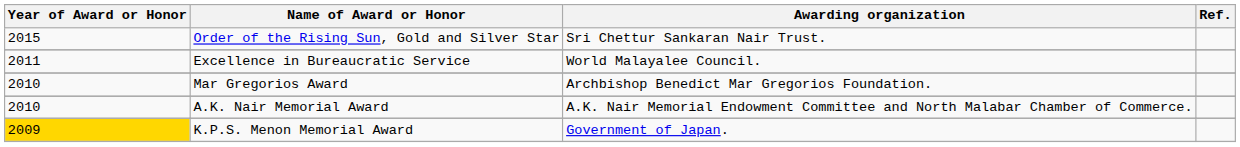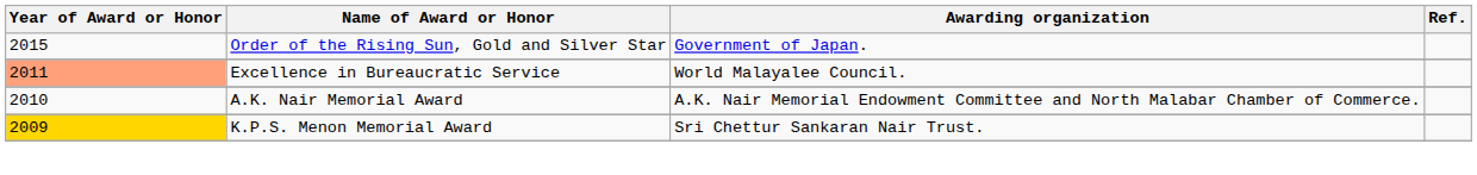Order of the Rising Sun, Gold and Silver Star | Awarding organization: Sri Chettur Sankaran Nair Trust. -> Government of Japan.
Excellence in Bureaucratic Service | Year of Award or Honor: no background -> lightsalmon background
- row: 2010 | Mar Gregorios Award | Archbishop Benedict Mar Gregorios Foundation.
K.P.S. Menon Memorial Award | Awarding organization: Government of Japan. -> Sri Chettur Sankaran Nair Trust.
